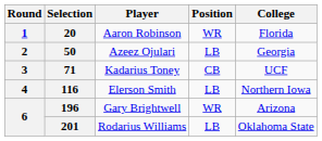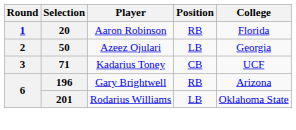20 | Position: WR -> RB
- row: 4 | 116 | Elerson Smith | LB | Northern Iowa
196 | Position: WR -> RB
